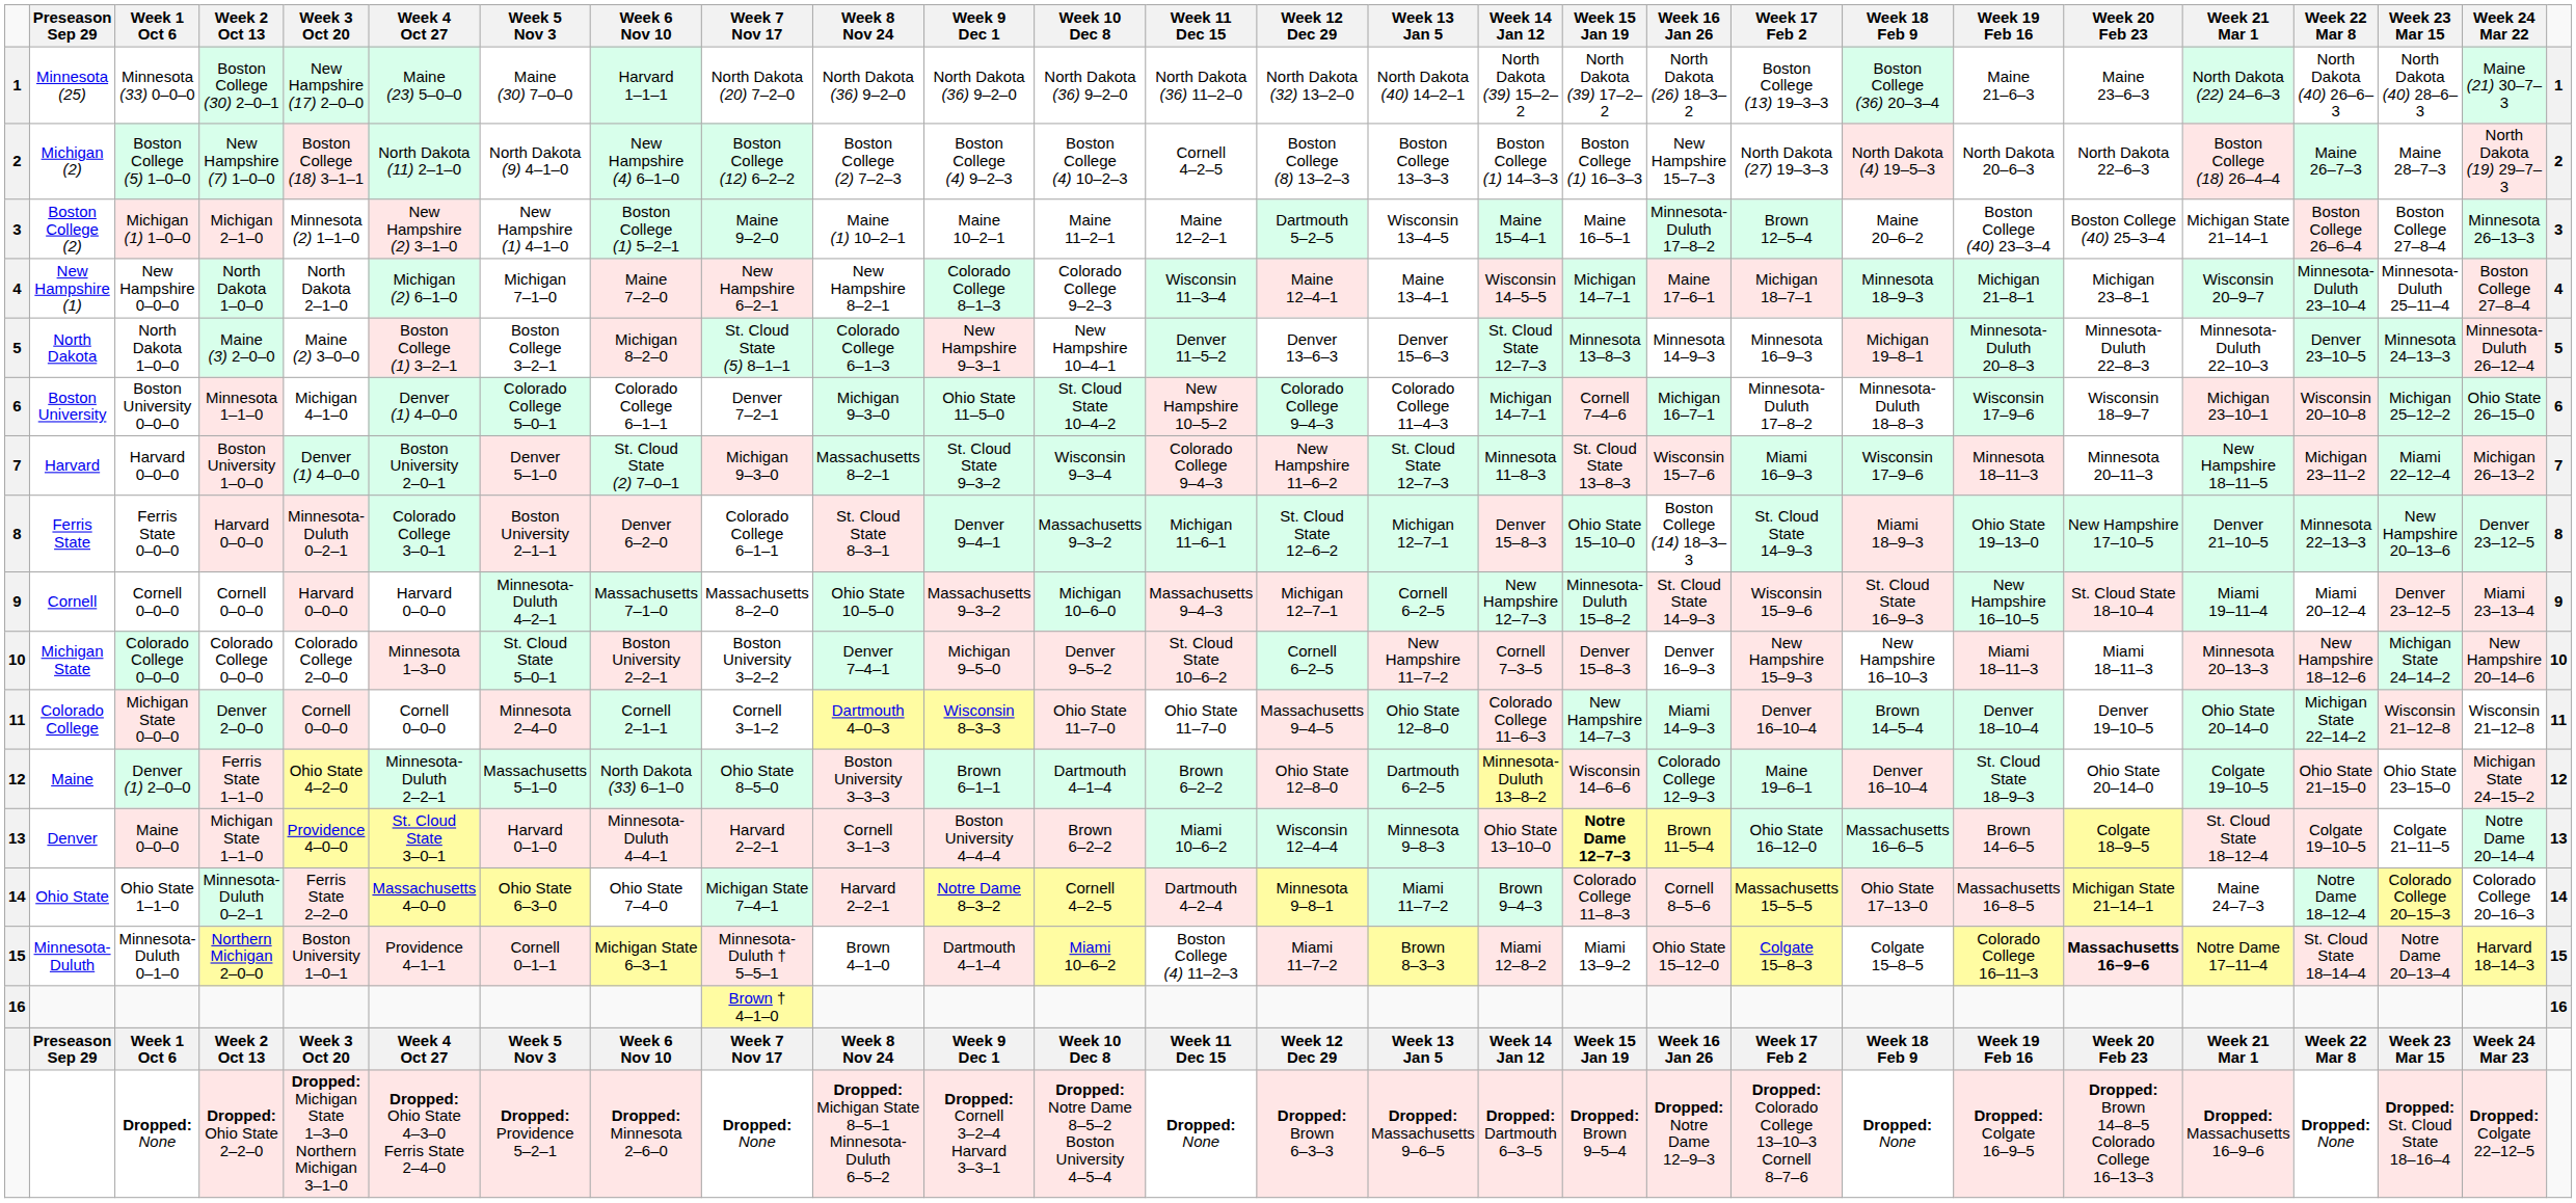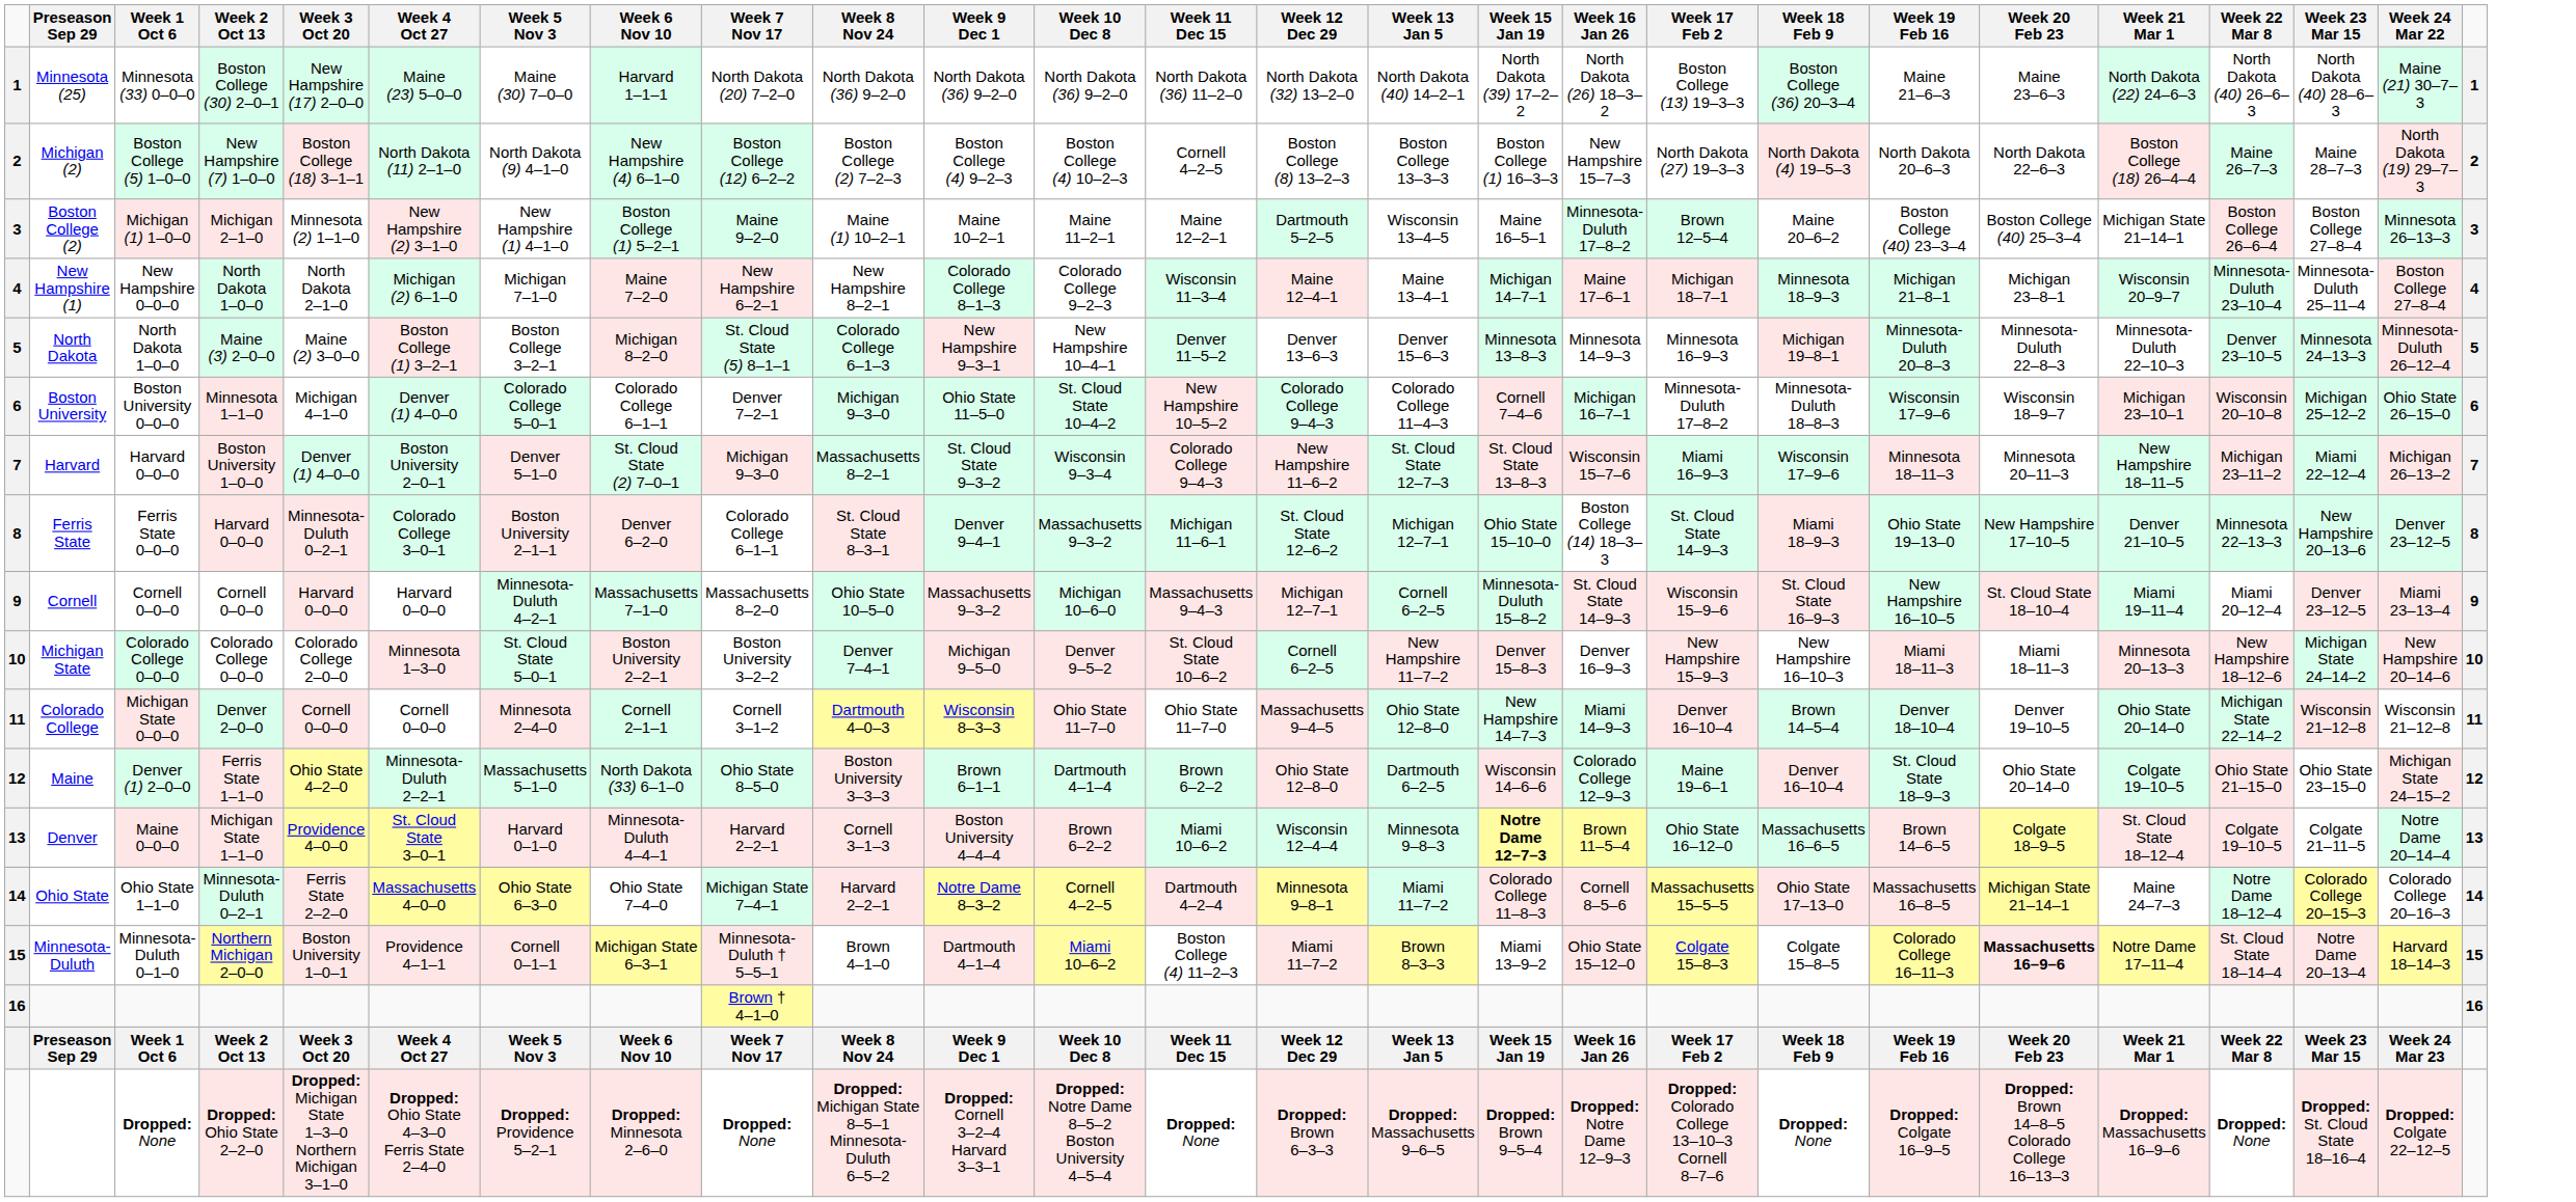- column: Week 14 Jan 12 | North Dakota (39) 15–2–2 | Boston College (1) 14–3–3 | Maine 15–4–1 | Wisconsin 14–5–5 | St. Cloud State 12–7–3 | Michigan 14–7–1 | Minnesota 11–8–3 | Denver 15–8–3 | New Hampshire 12–7–3 | Cornell 7–3–5 | Colorado College 11–6–3 | Minnesota-Duluth 13–8–2 | Ohio State 13–10–0 | Brown 9–4–3 | Miami 12–8–2 | Week 14 Jan 12 | Dropped: Dartmouth 6–3–5
